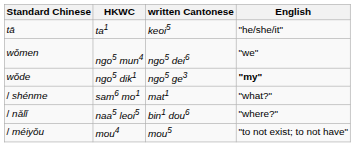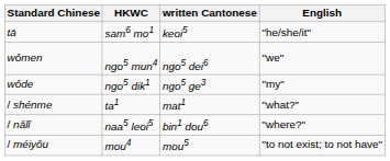tā | HKWC: ta1 -> sam6 mo1
wǒde | English: bold -> normal
/ shénme | HKWC: sam6 mo1 -> ta1
